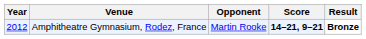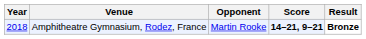Amphitheatre Gymnasium, Rodez, France | Year: 2012 -> 2018
